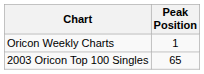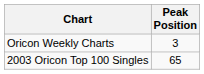Oricon Weekly Charts | Peak Position: 1 -> 3
